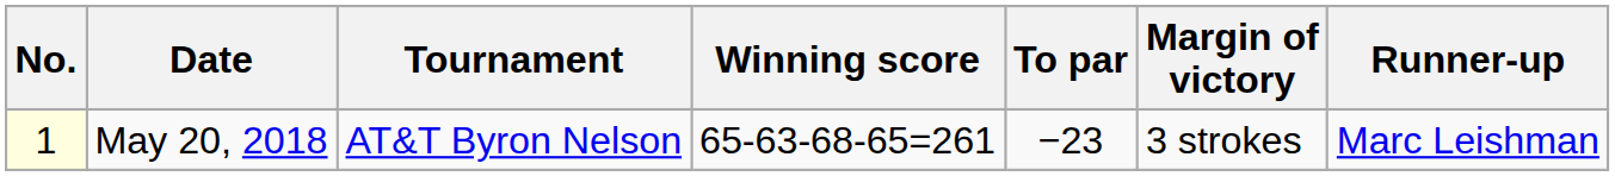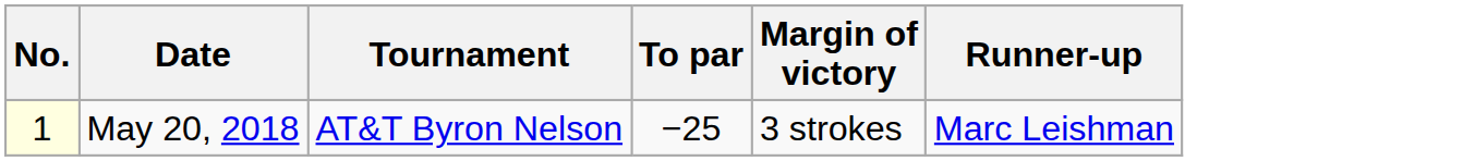- column: Winning score | 65-63-68-65=261
May 20, 2018 | To par: −23 -> −25
